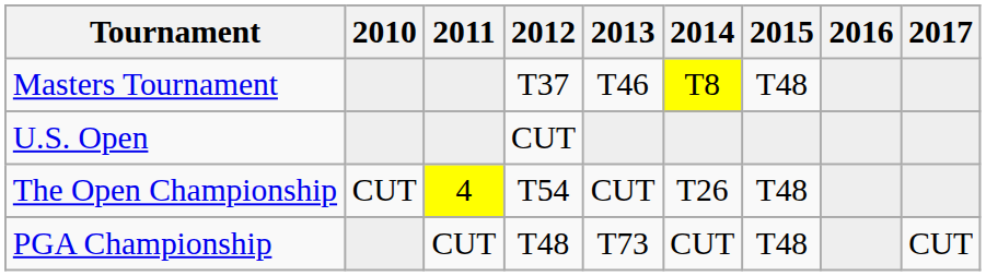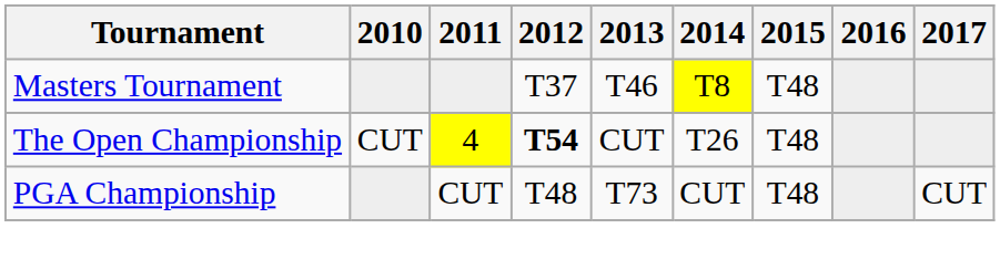- row: U.S. Open | CUT
The Open Championship | 2012: normal -> bold
